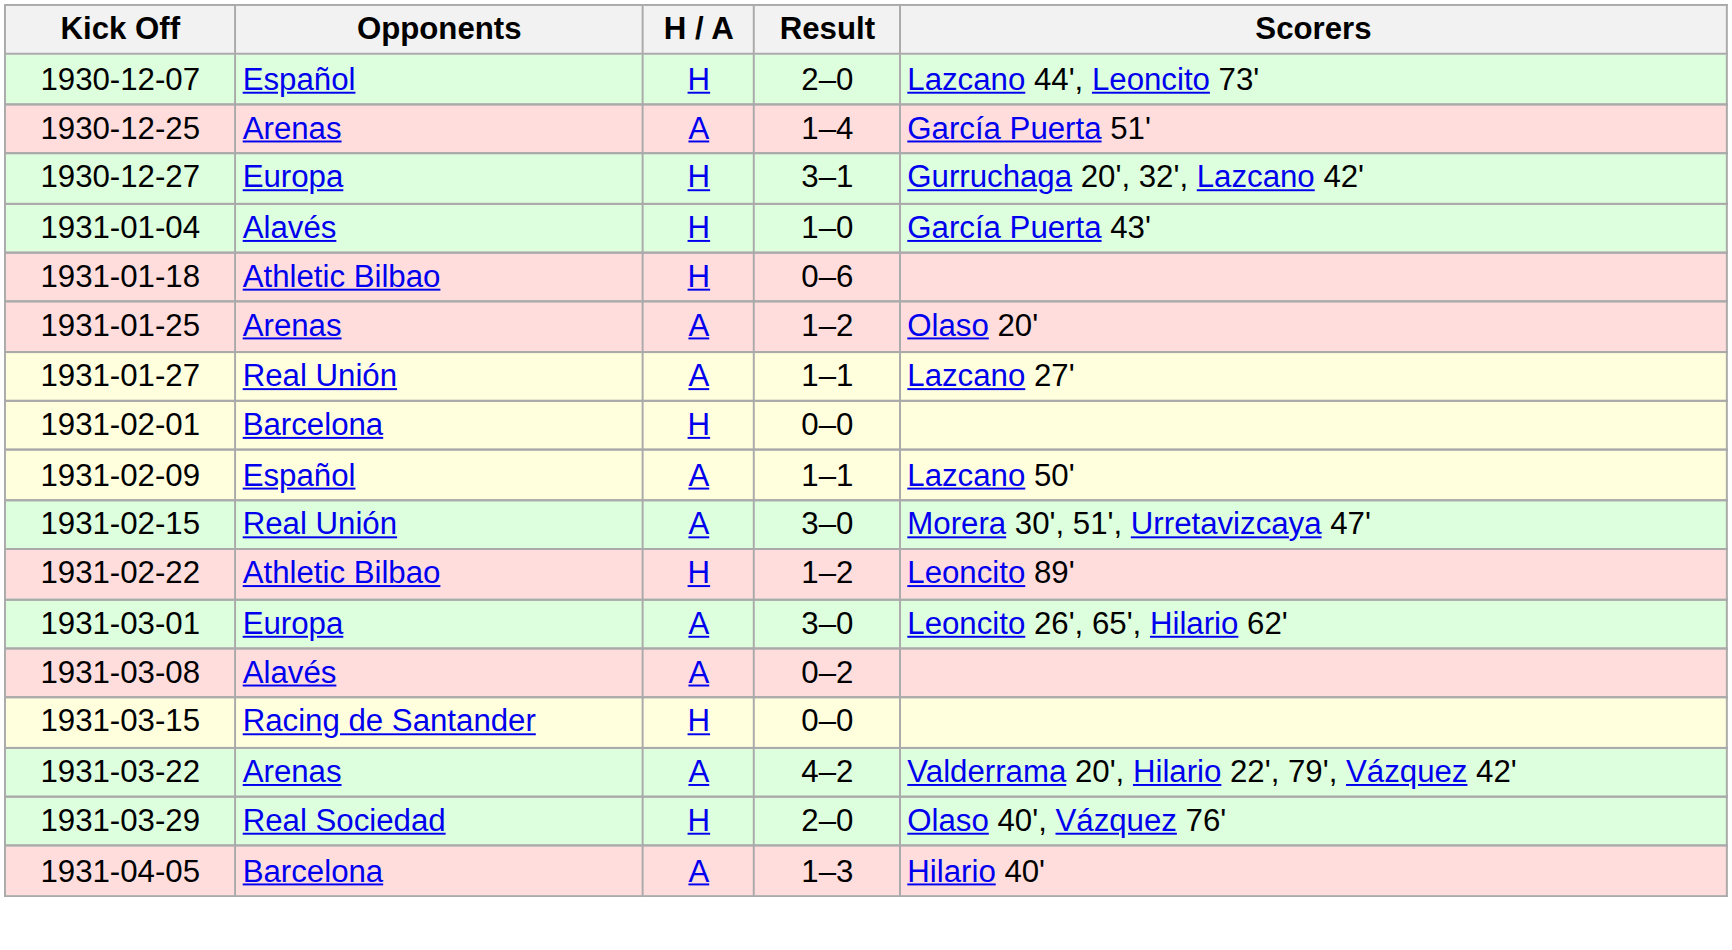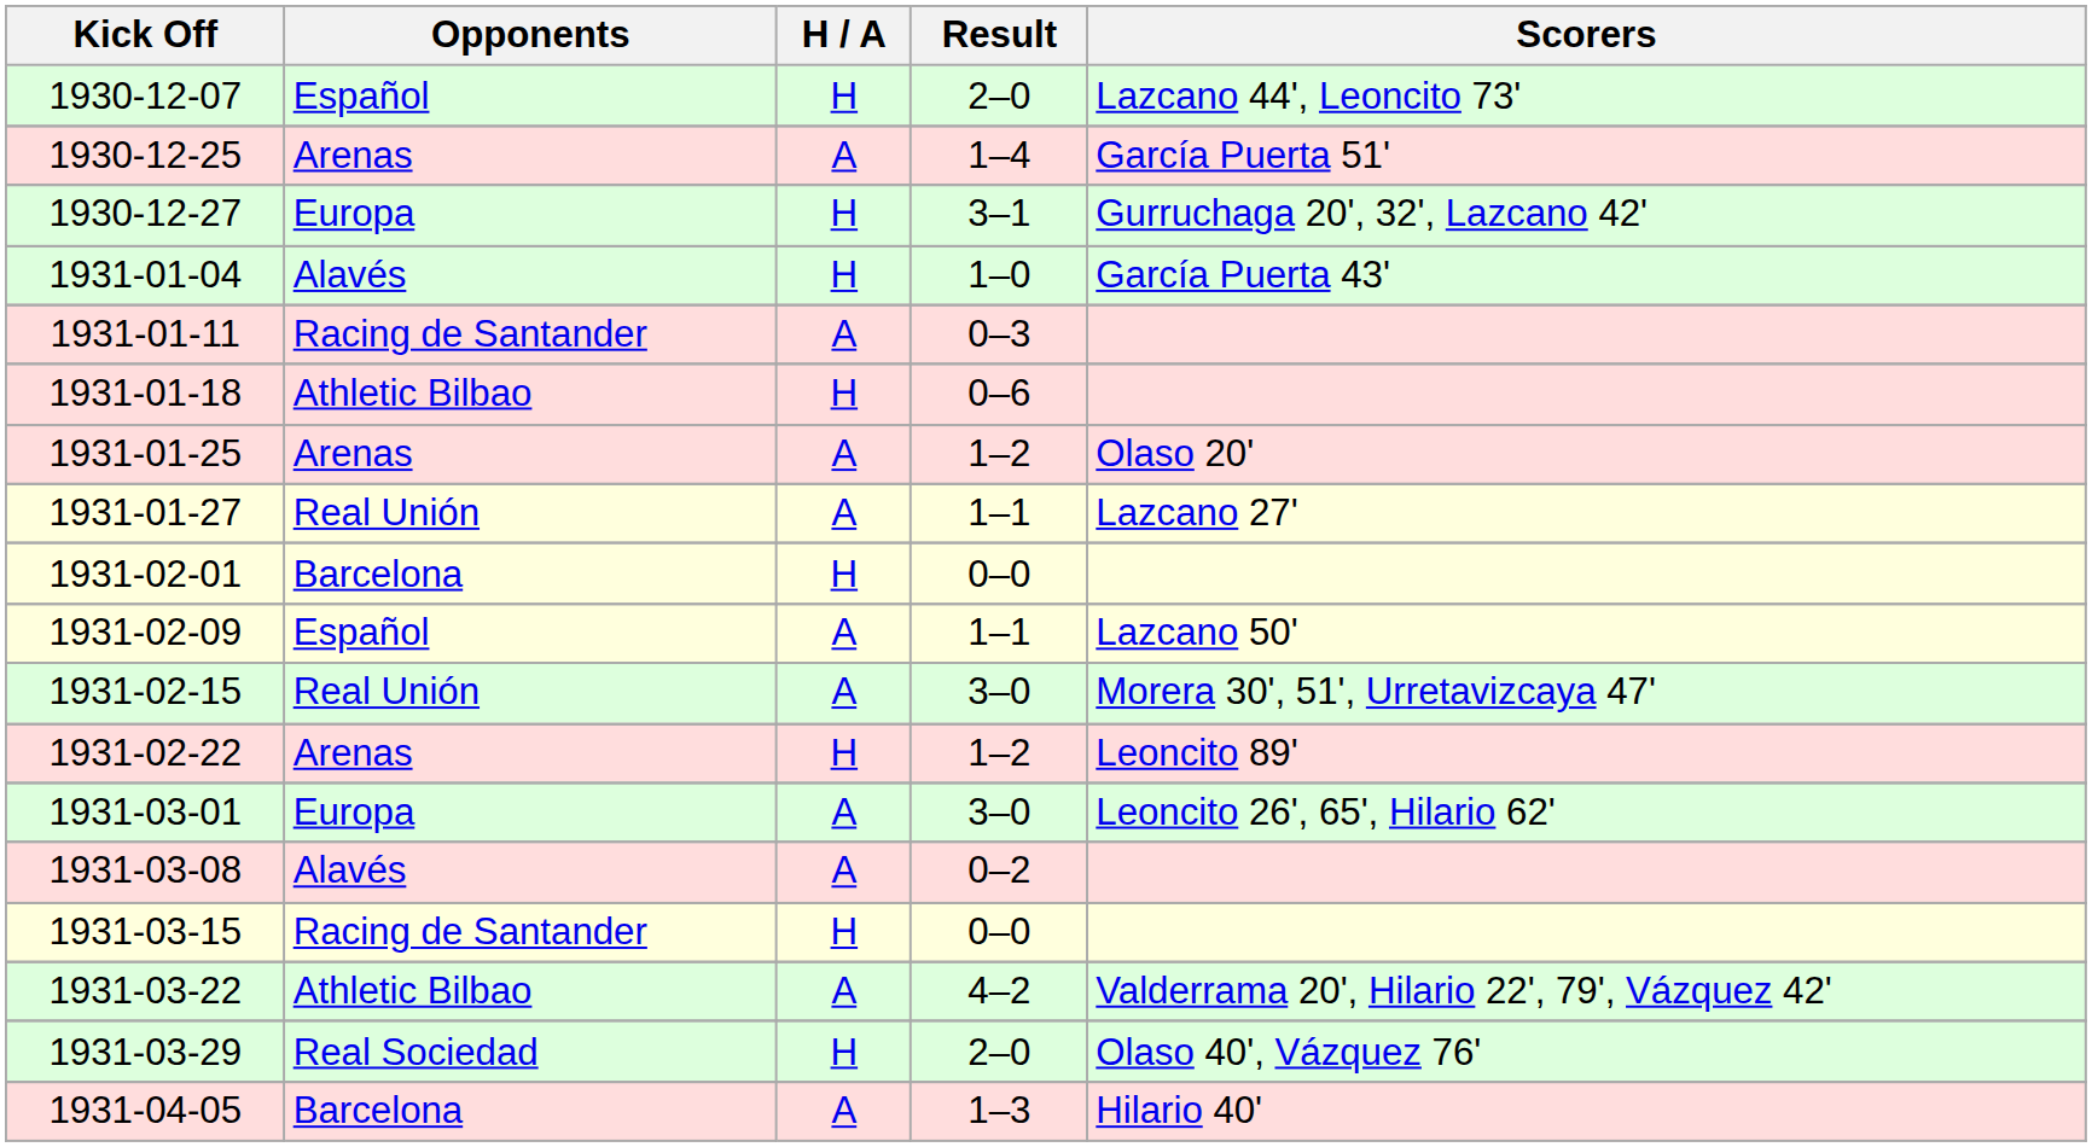+ row: 1931-01-11 | Racing de Santander | A | 0–3
1931-02-22 | Opponents: Athletic Bilbao -> Arenas
1931-03-22 | Opponents: Arenas -> Athletic Bilbao
